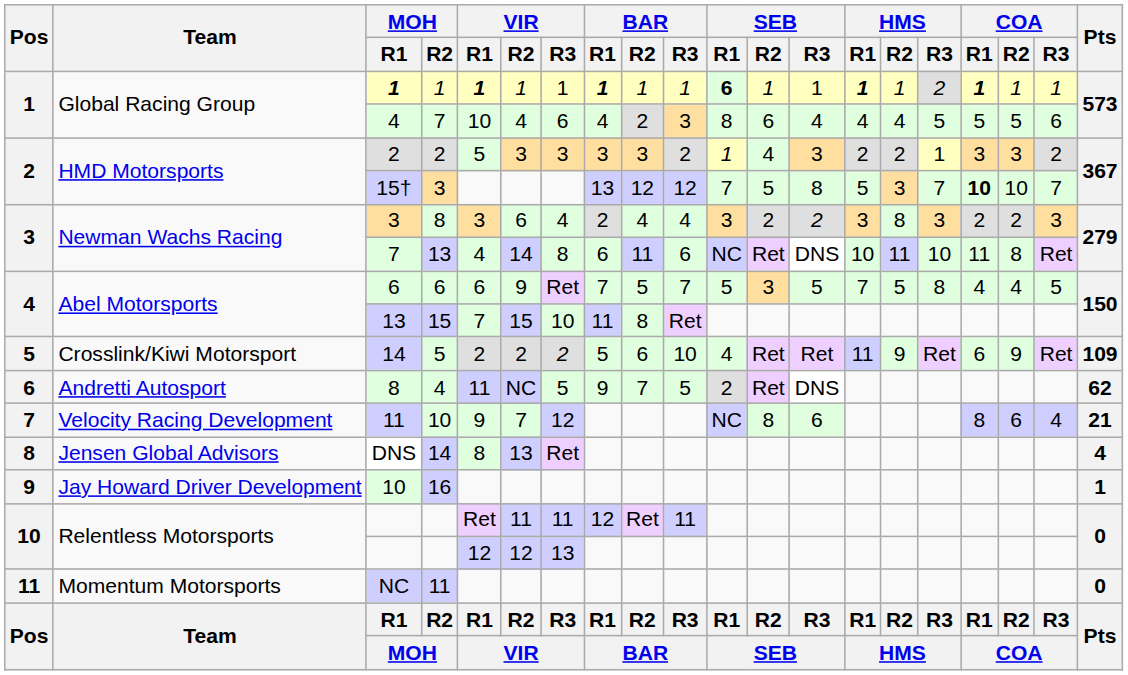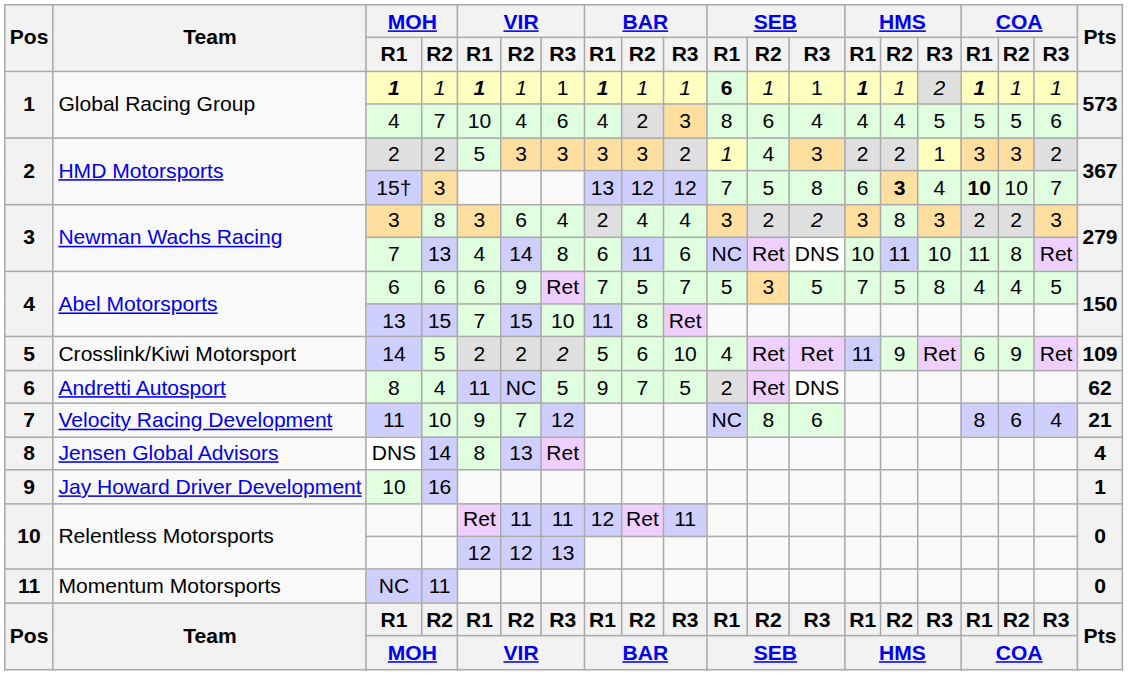15† | HMS / R1: 5 -> 6
15† | HMS / R2: normal -> bold
15† | HMS / R3: 7 -> 4
